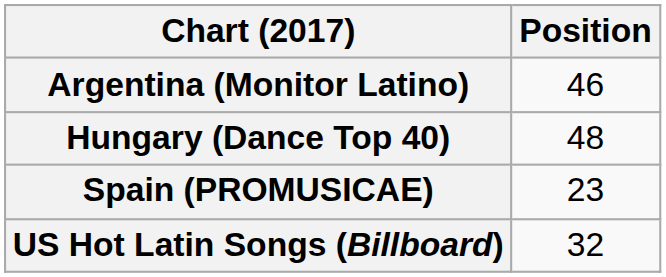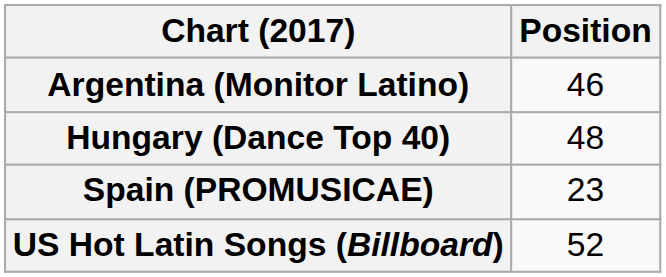US Hot Latin Songs (Billboard) | Position: 32 -> 52
